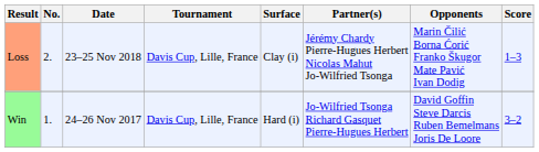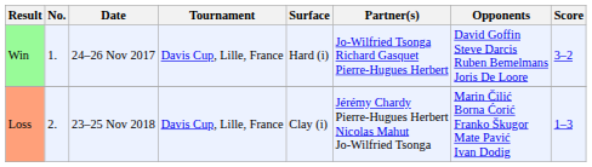rows swapped: Win <-> Loss
